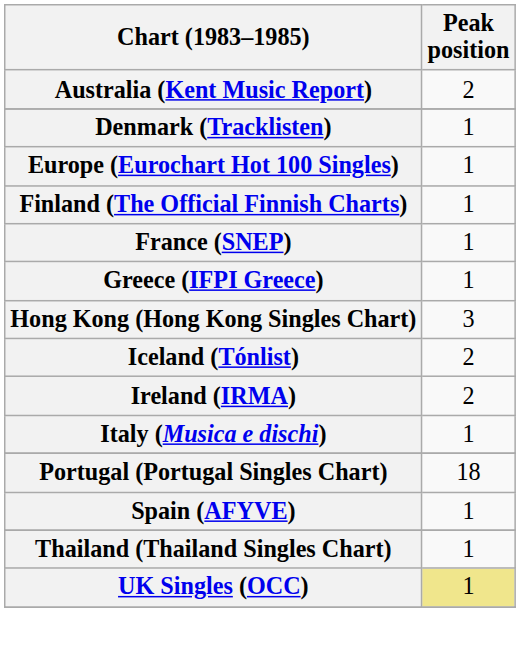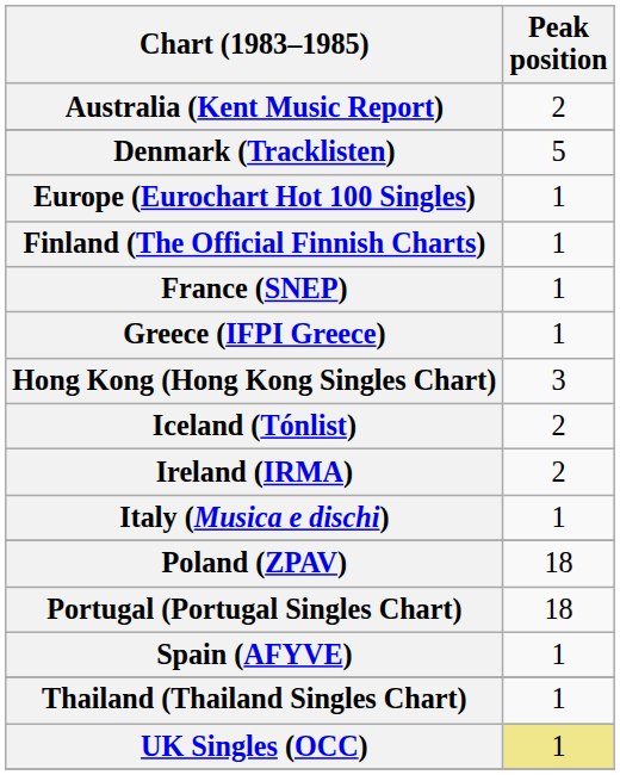Denmark (Tracklisten) | Peak position: 1 -> 5
+ row: Poland (ZPAV) | 18
